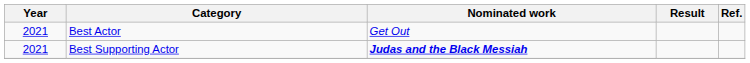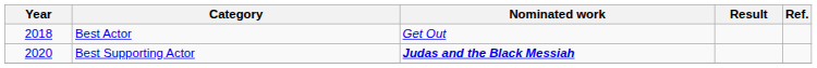Best Actor | Year: 2021 -> 2018
Best Supporting Actor | Year: 2021 -> 2020
